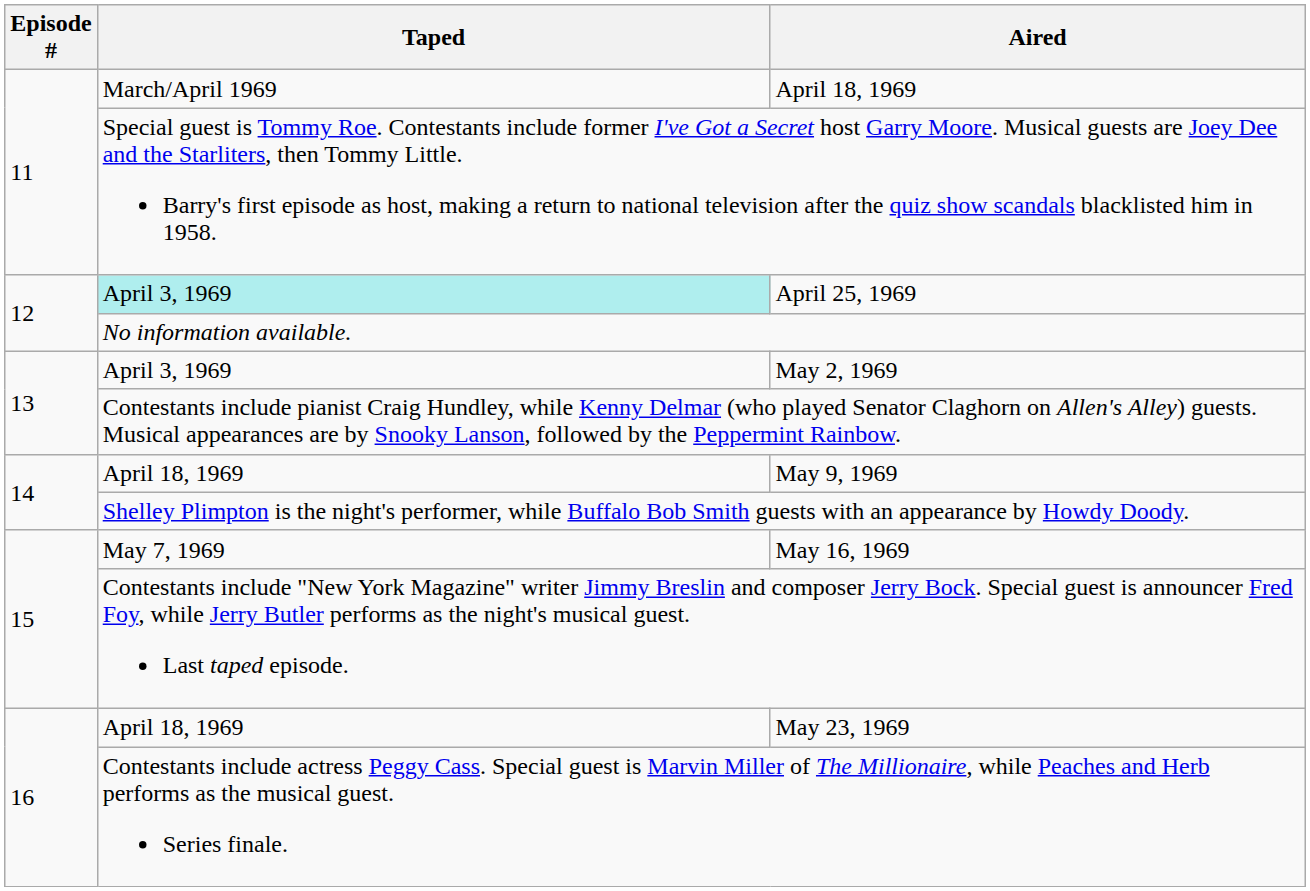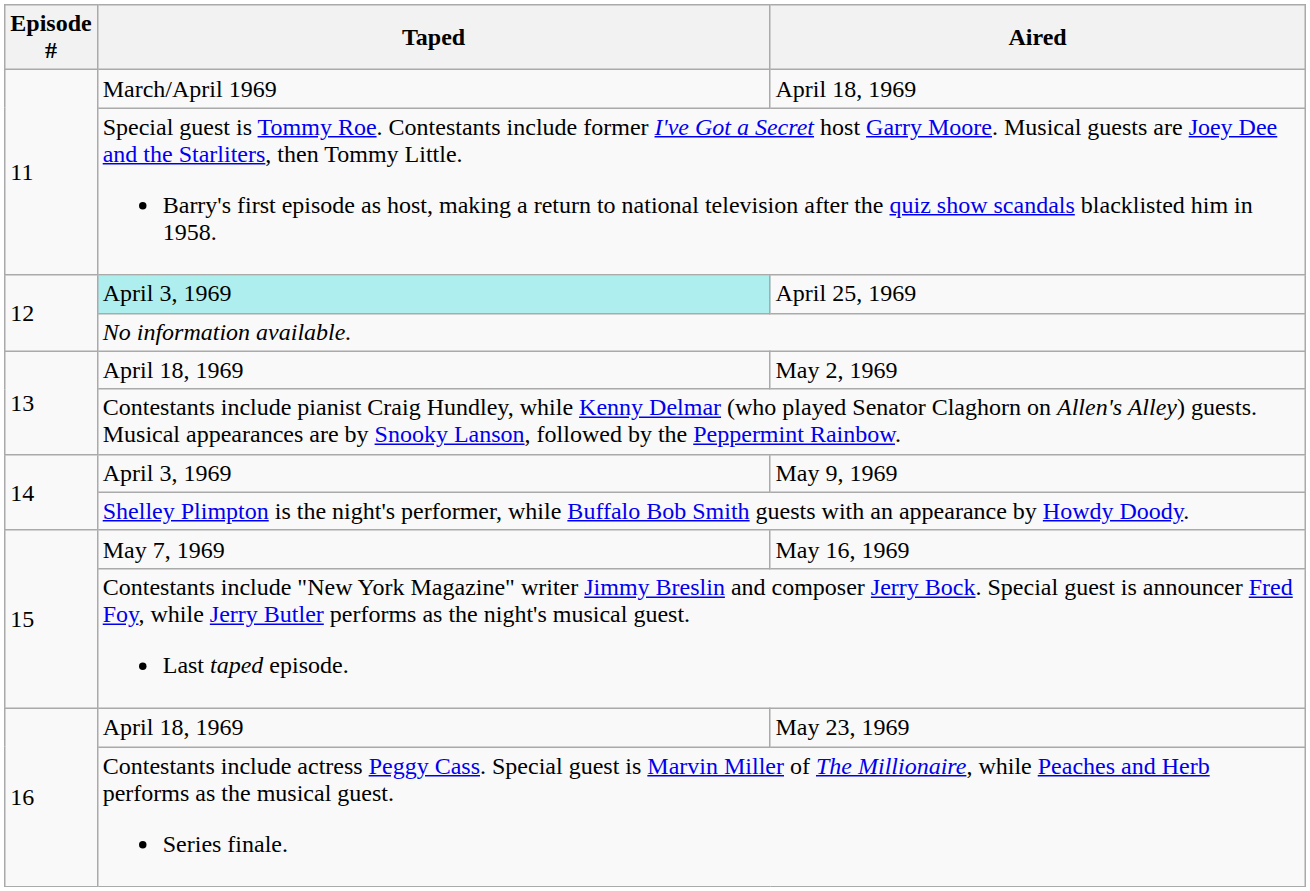May 2, 1969 | Taped: April 3, 1969 -> April 18, 1969
May 9, 1969 | Taped: April 18, 1969 -> April 3, 1969
